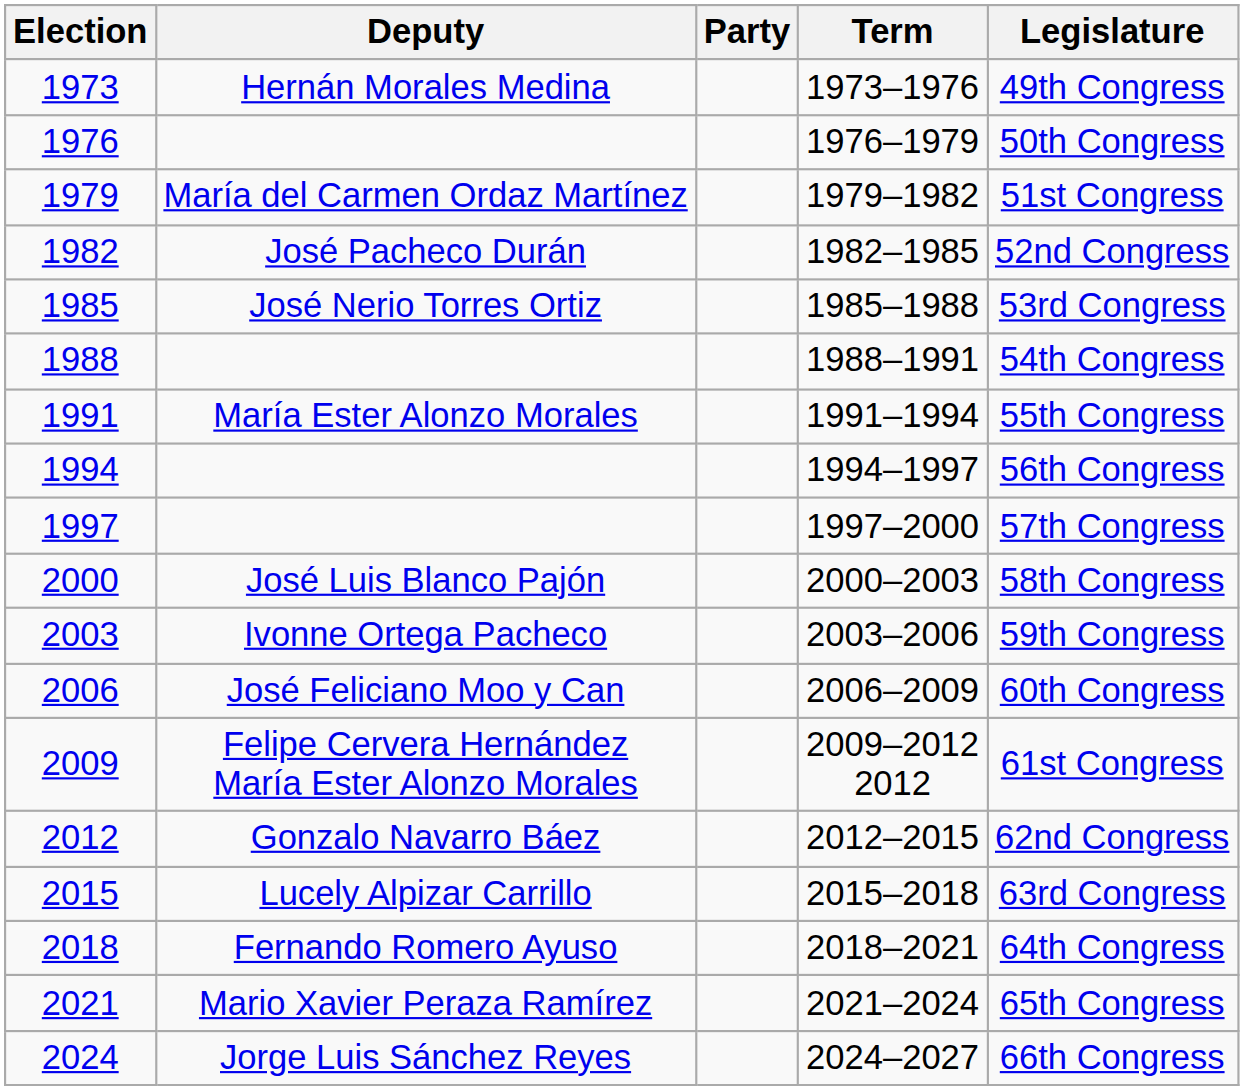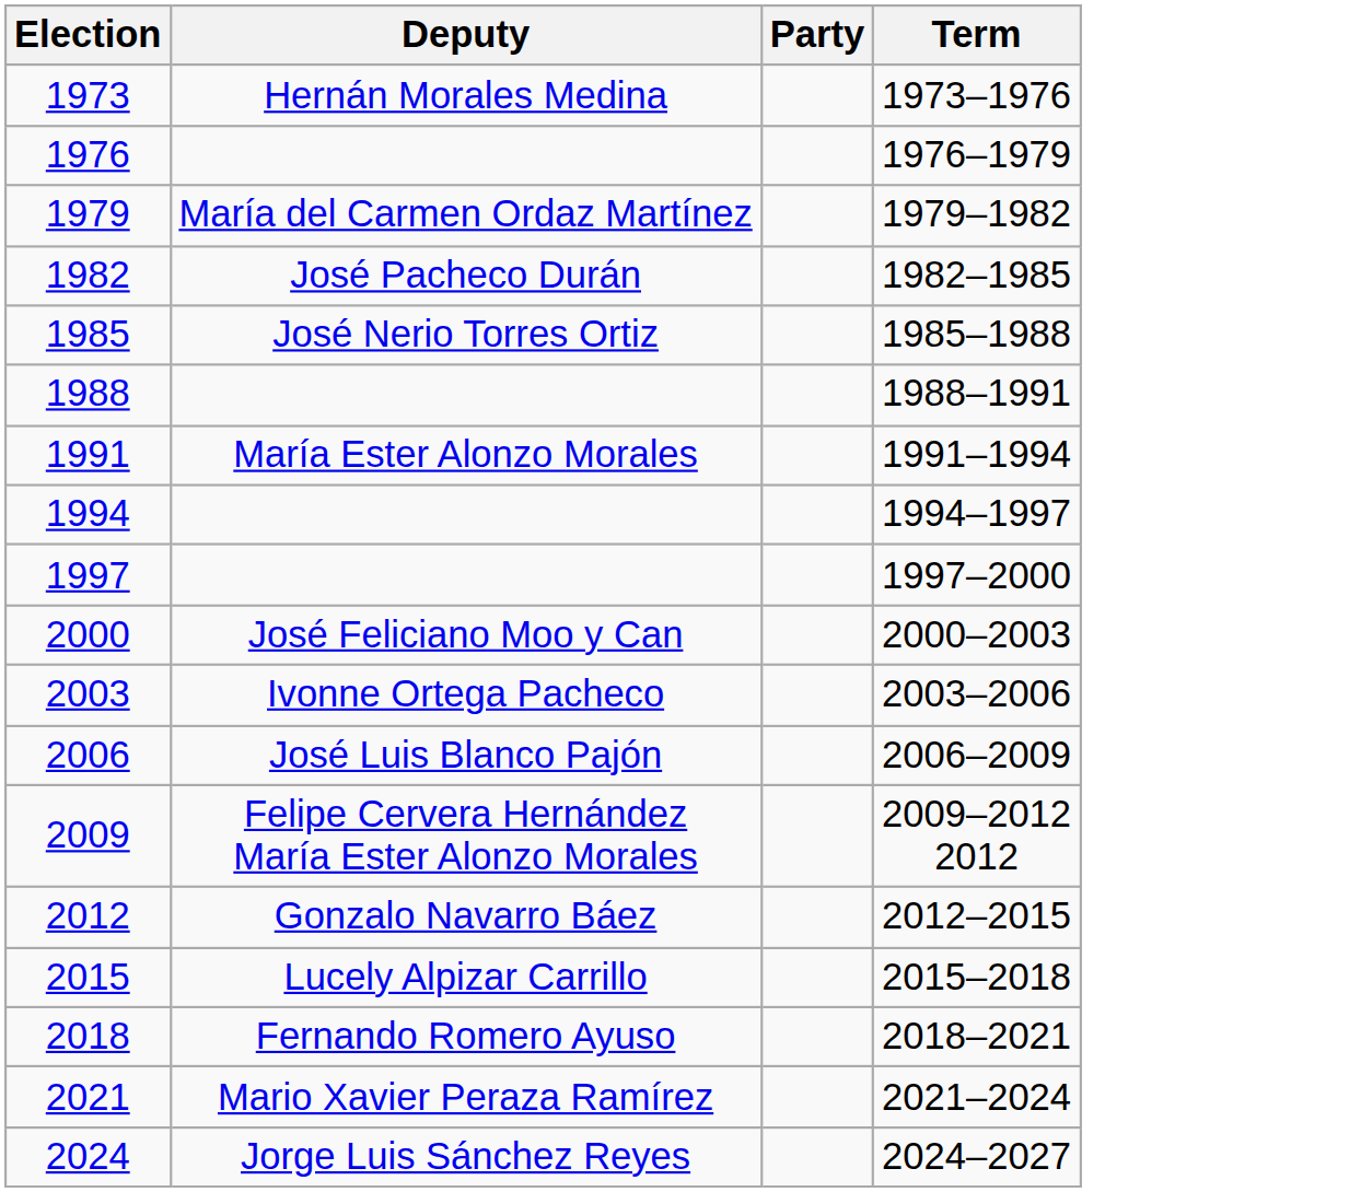- column: Legislature | 49th Congress | 50th Congress | 51st Congress | 52nd Congress | 53rd Congress | 54th Congress | 55th Congress | 56th Congress | 57th Congress | 58th Congress | 59th Congress | 60th Congress | 61st Congress | 62nd Congress | 63rd Congress | 64th Congress | 65th Congress | 66th Congress
2000 | Deputy: José Luis Blanco Pajón -> José Feliciano Moo y Can
2006 | Deputy: José Feliciano Moo y Can -> José Luis Blanco Pajón
